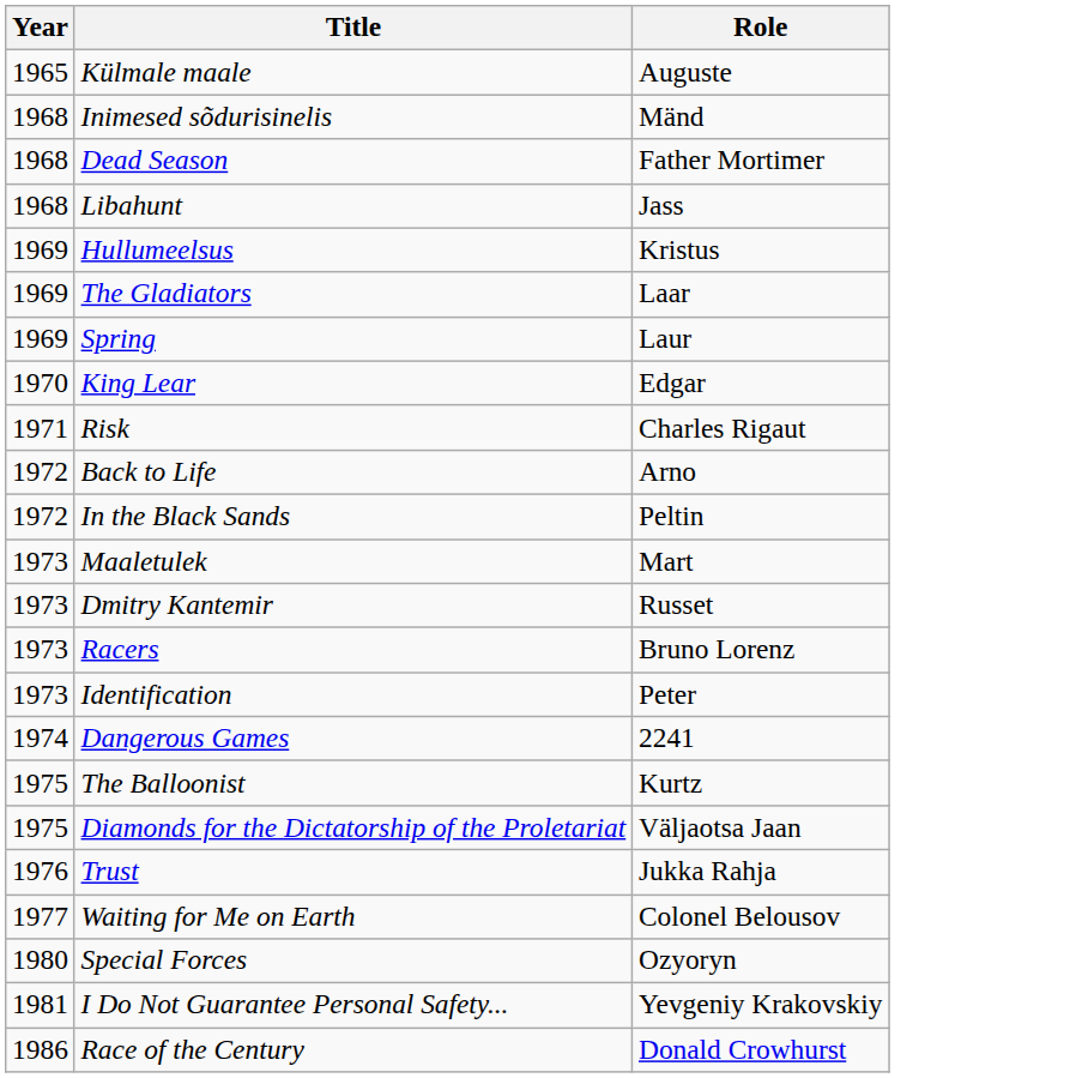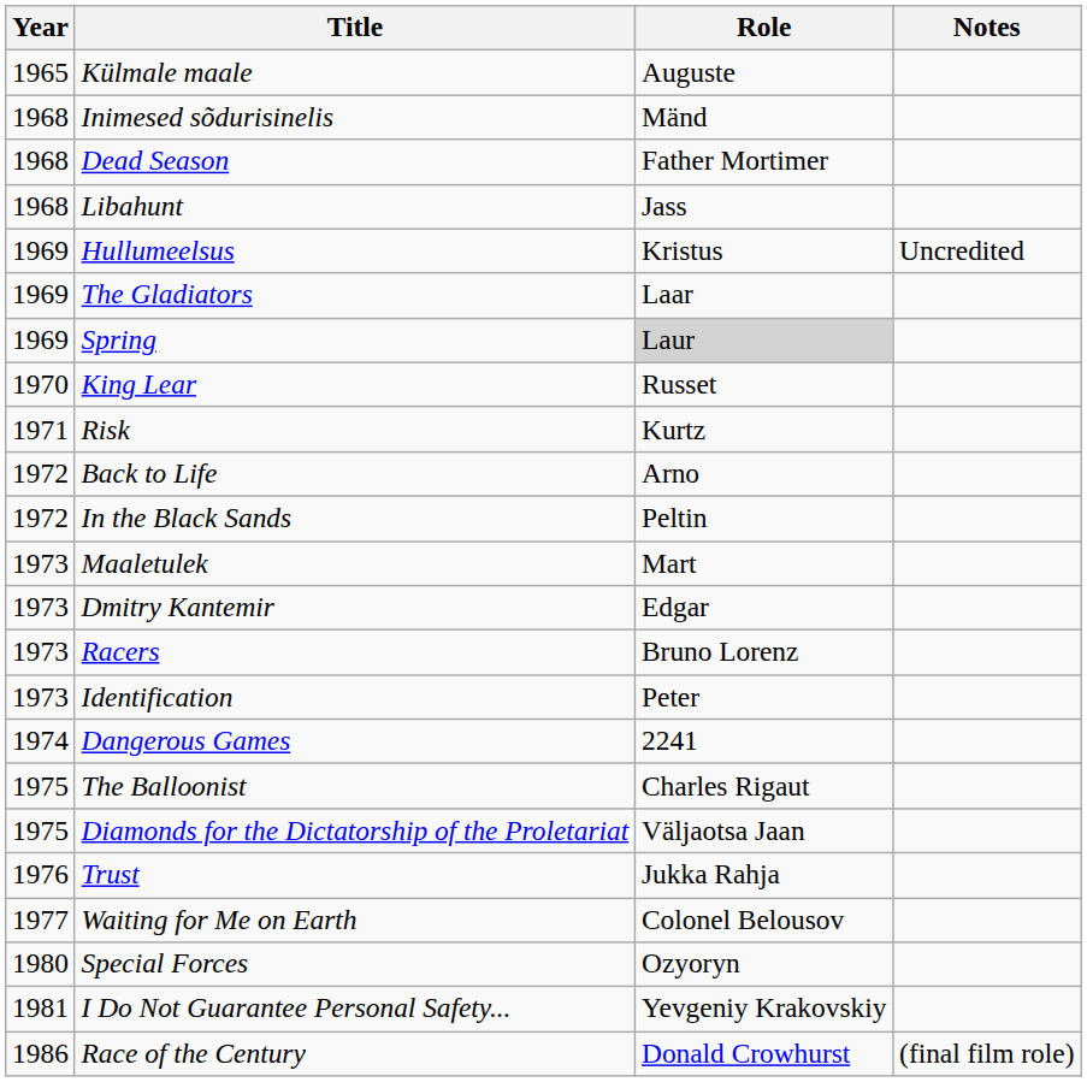+ column: Notes | Uncredited | (final film role)
Spring | Role: no background -> lightgrey background
King Lear | Role: Edgar -> Russet
Risk | Role: Charles Rigaut -> Kurtz
Dmitry Kantemir | Role: Russet -> Edgar
The Balloonist | Role: Kurtz -> Charles Rigaut
